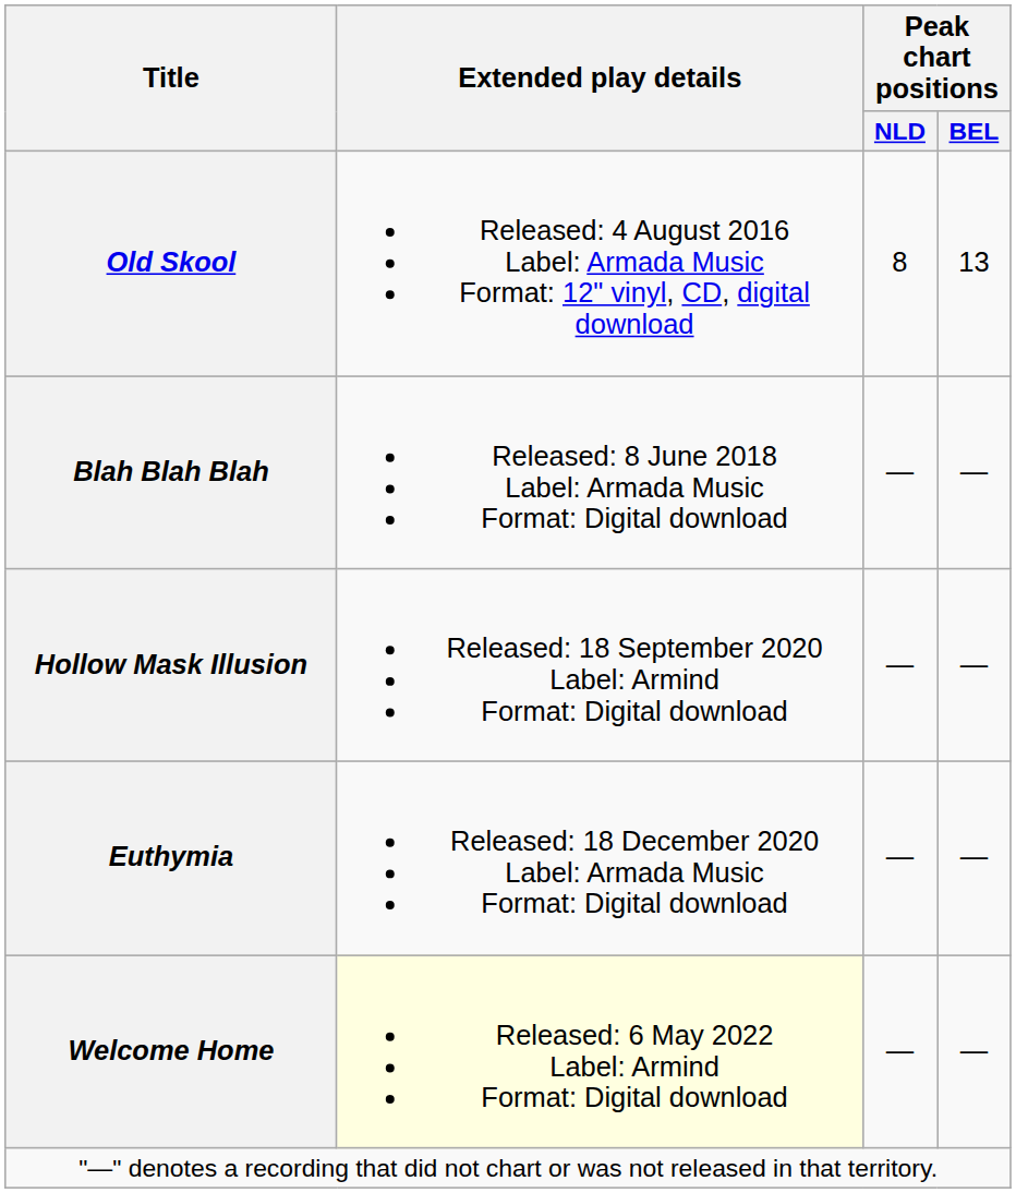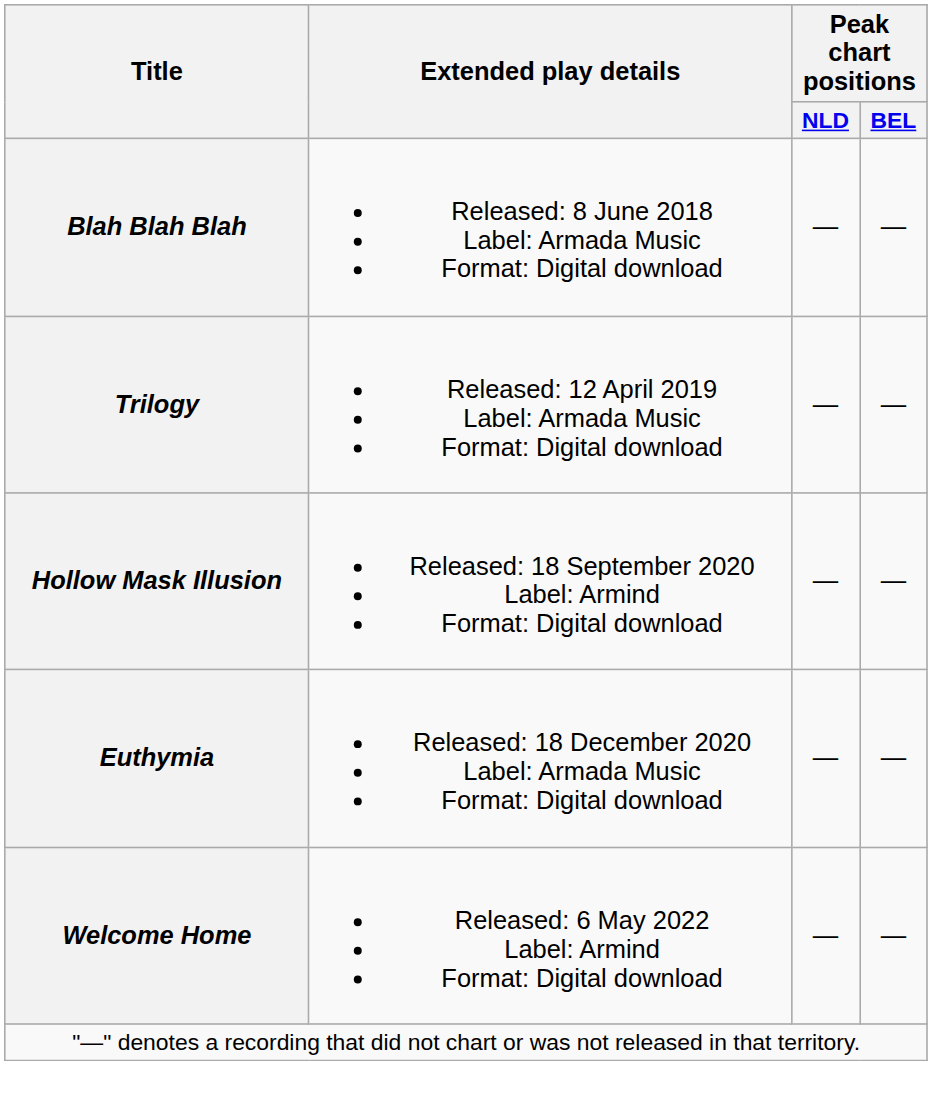- row: Old Skool | Released: 4 August 2016 Label: Armada Music Format: 12" vinyl, CD, digital download | 8 | 13
+ row: Trilogy | Released: 12 April 2019 Label: Armada Music Format: Digital download | — | —
Welcome Home | Extended play details: lightyellow background -> no background
